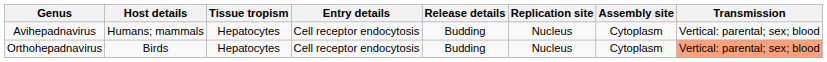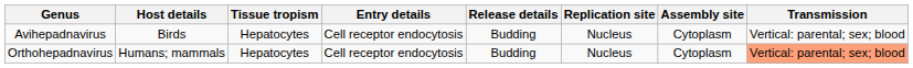Avihepadnavirus | Host details: Humans; mammals -> Birds
Orthohepadnavirus | Host details: Birds -> Humans; mammals
